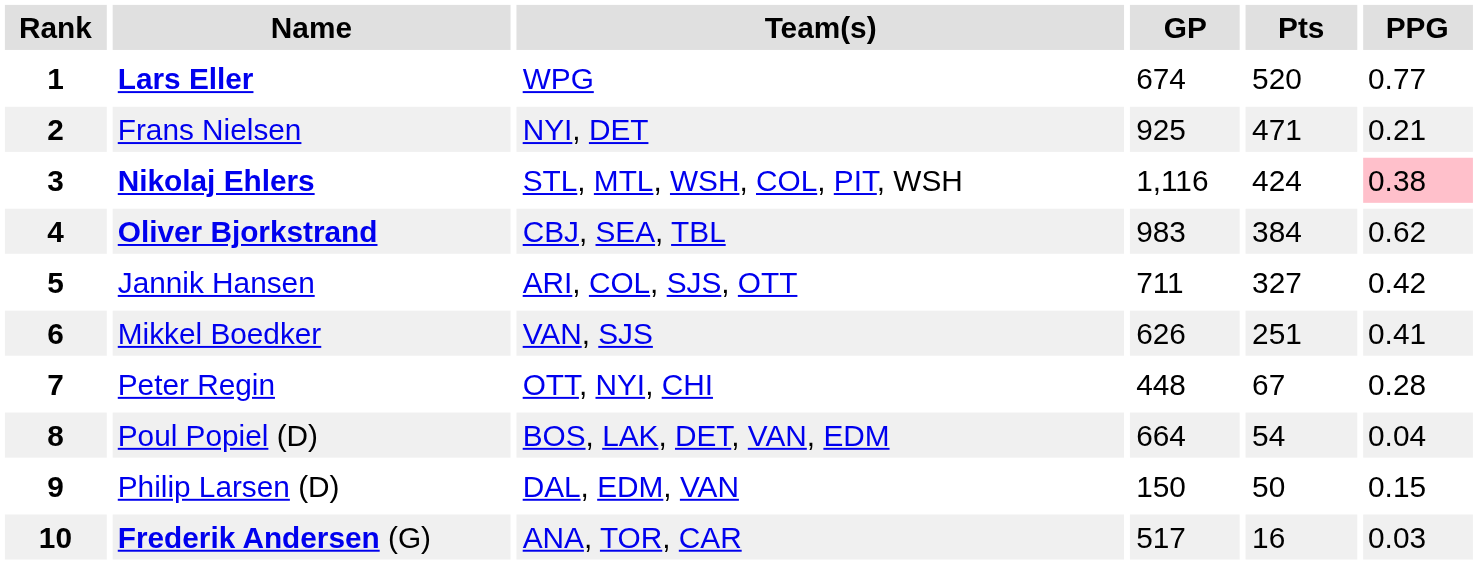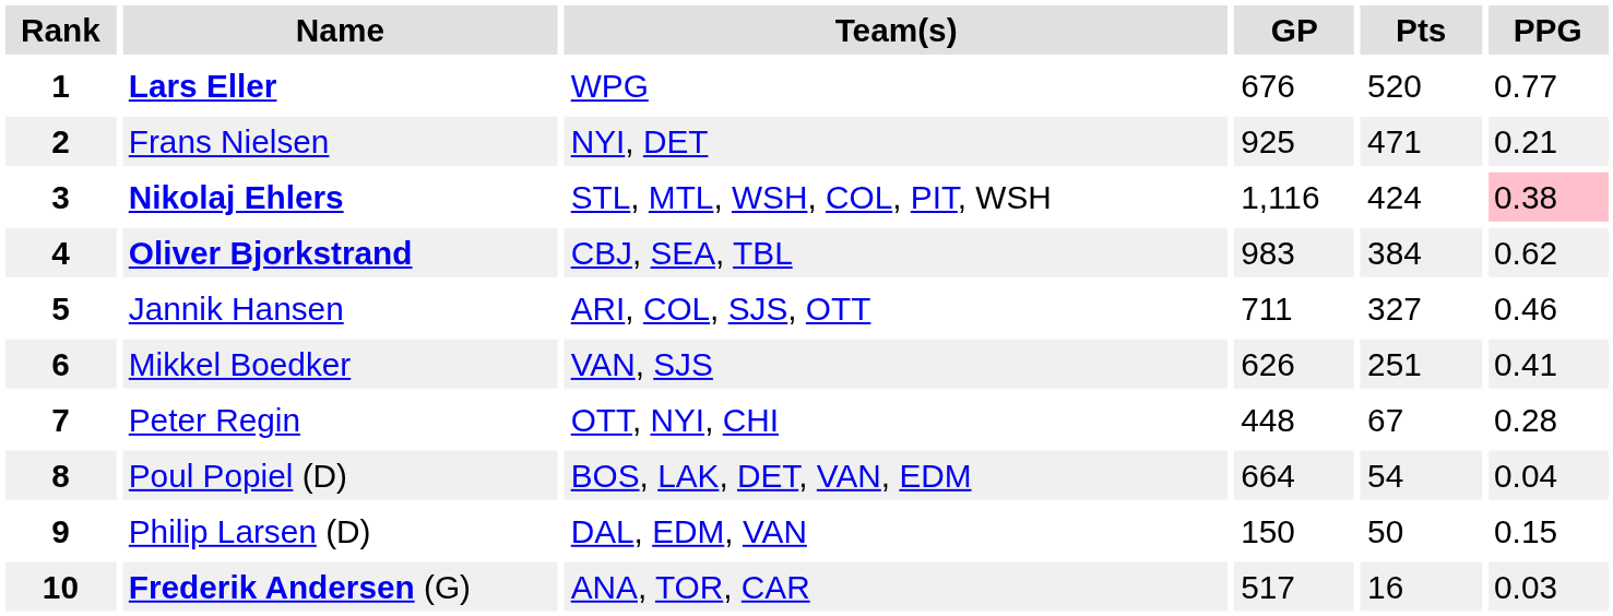1 | GP: 674 -> 676
5 | PPG: 0.42 -> 0.46
